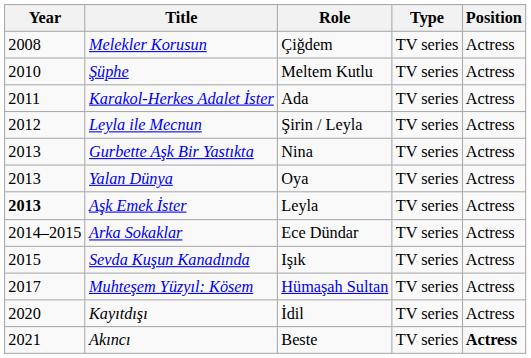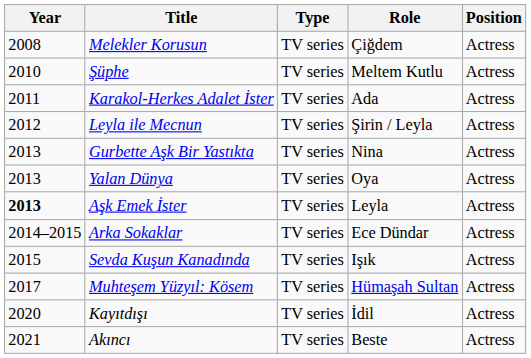columns swapped: Role <-> Type
Akıncı | Position: bold -> normal
